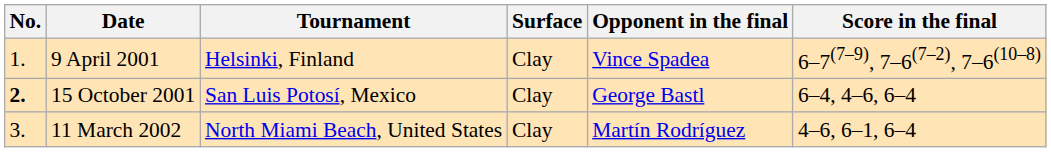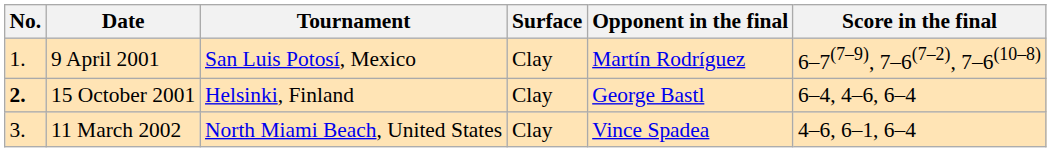9 April 2001 | Tournament: Helsinki, Finland -> San Luis Potosí, Mexico
9 April 2001 | Opponent in the final: Vince Spadea -> Martín Rodríguez
15 October 2001 | Tournament: San Luis Potosí, Mexico -> Helsinki, Finland
11 March 2002 | Opponent in the final: Martín Rodríguez -> Vince Spadea
